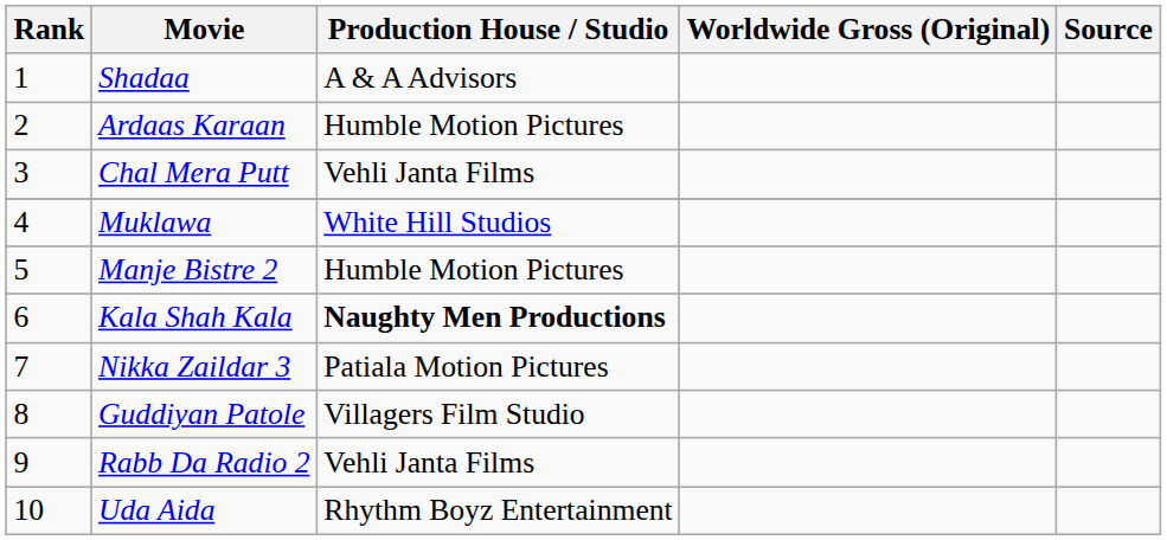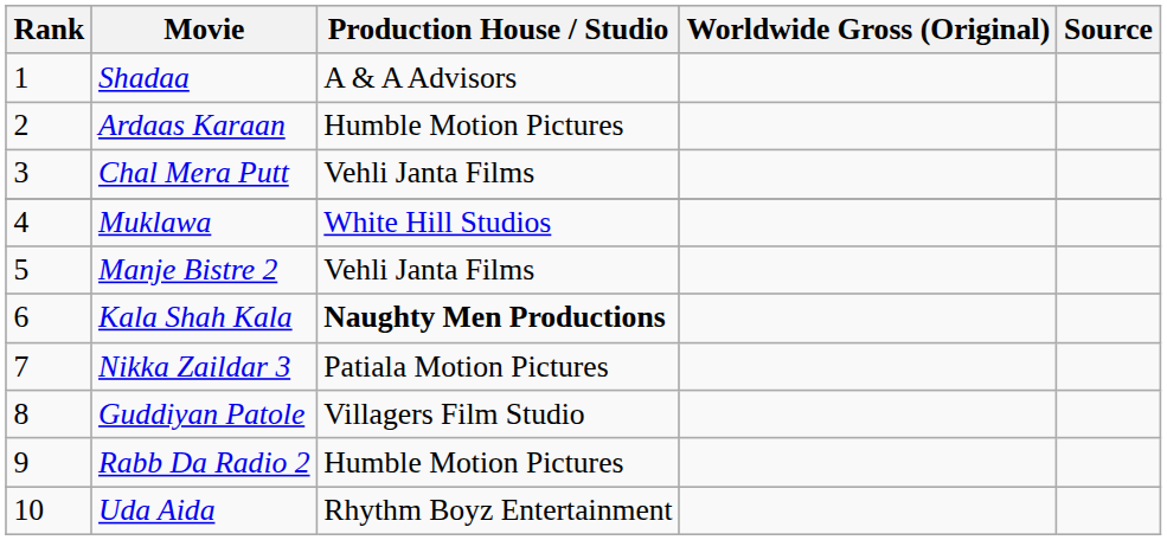Manje Bistre 2 | Production House / Studio: Humble Motion Pictures -> Vehli Janta Films
Rabb Da Radio 2 | Production House / Studio: Vehli Janta Films -> Humble Motion Pictures
